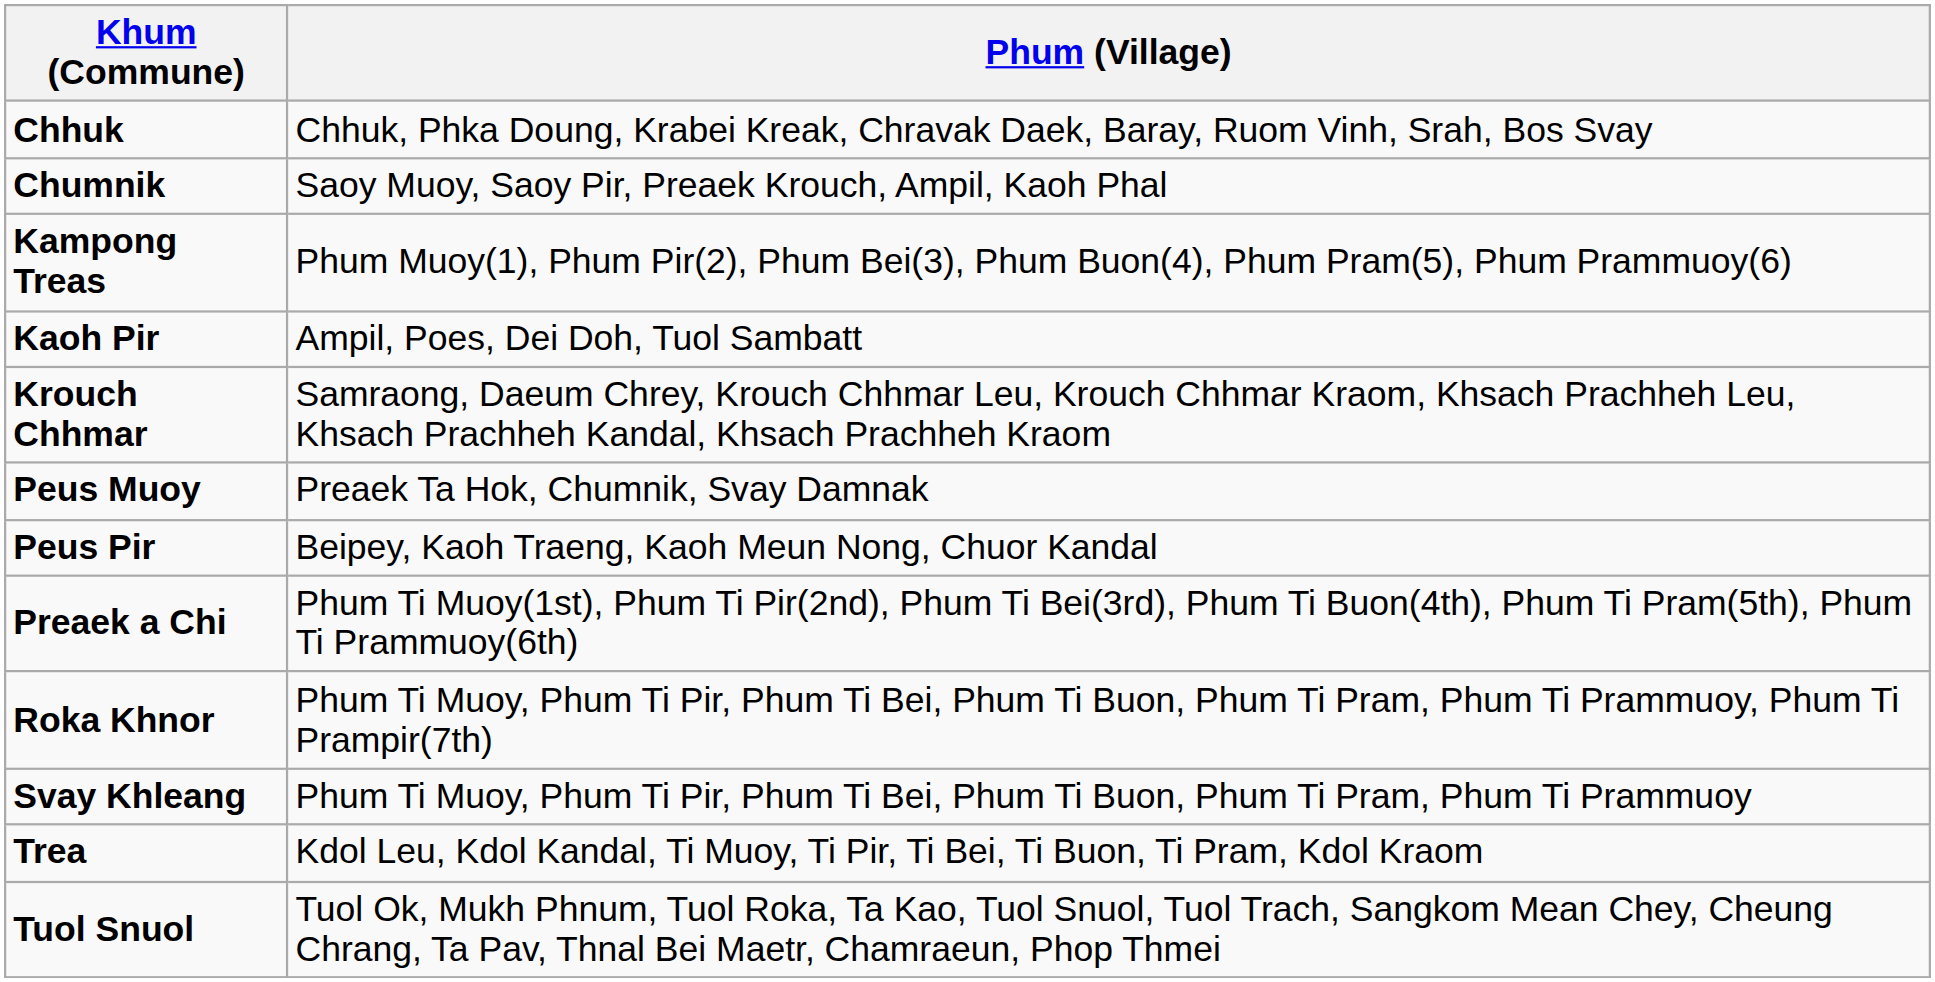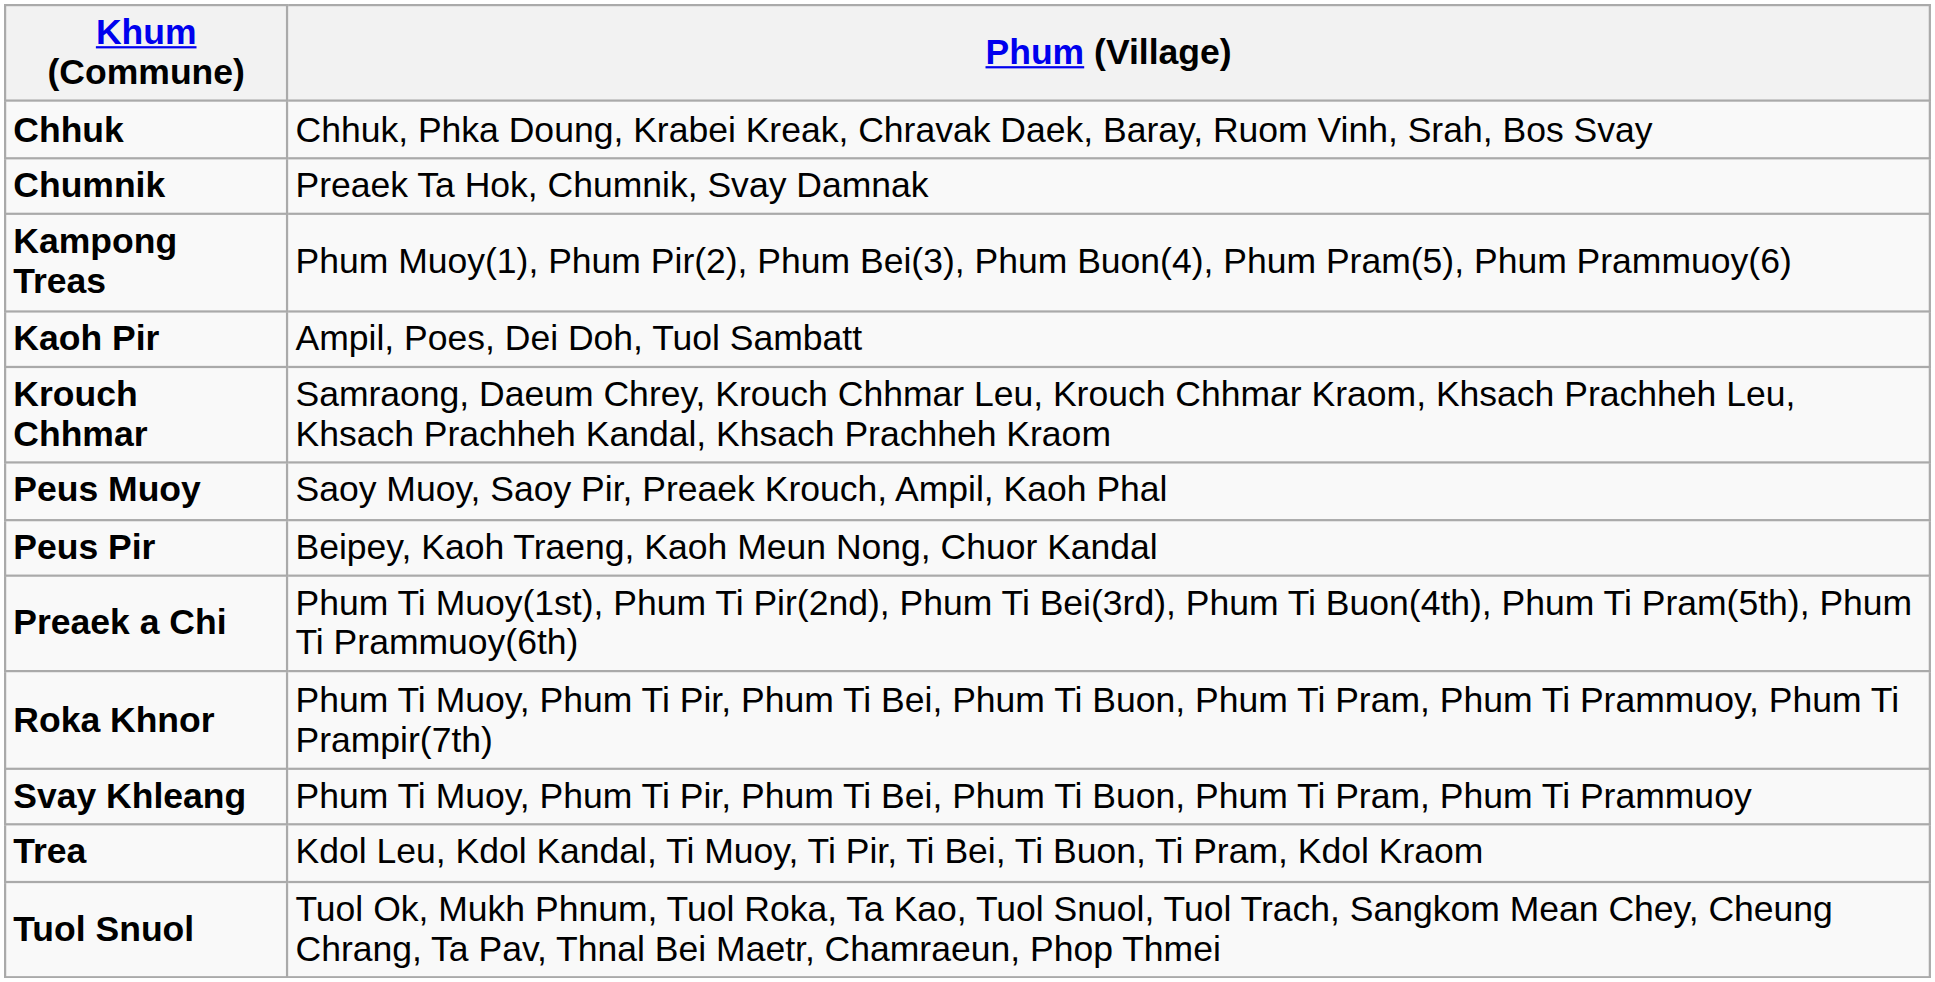Chumnik | Phum (Village): Saoy Muoy, Saoy Pir, Preaek Krouch, Ampil, Kaoh Phal -> Preaek Ta Hok, Chumnik, Svay Damnak
Peus Muoy | Phum (Village): Preaek Ta Hok, Chumnik, Svay Damnak -> Saoy Muoy, Saoy Pir, Preaek Krouch, Ampil, Kaoh Phal
